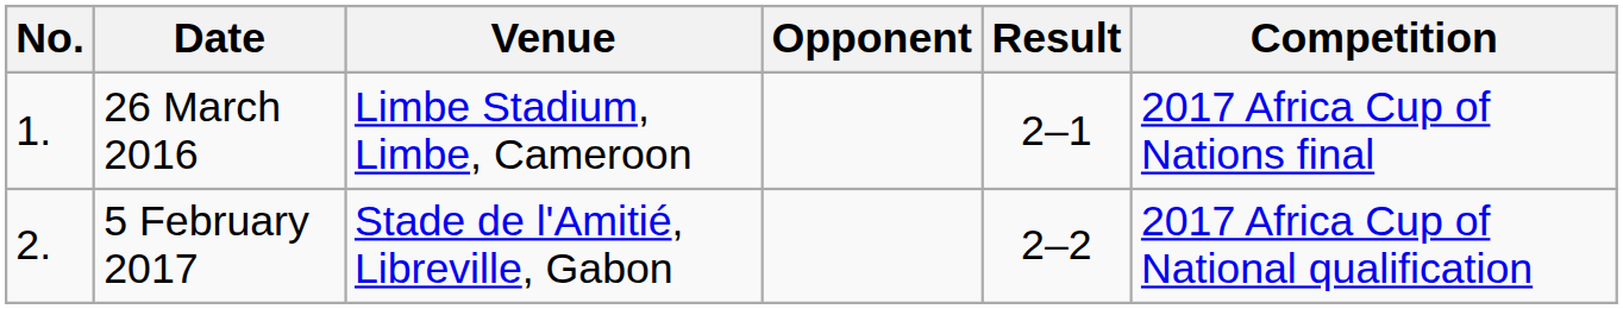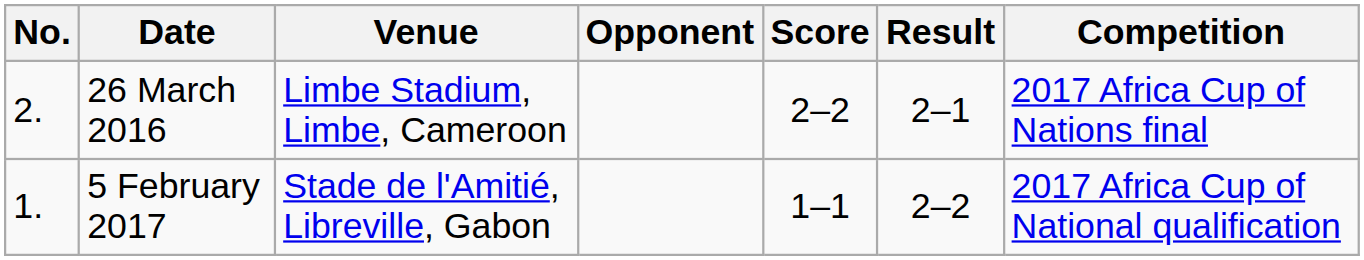+ column: Score | 2–2 | 1–1
26 March 2016 | No.: 1. -> 2.
5 February 2017 | No.: 2. -> 1.
